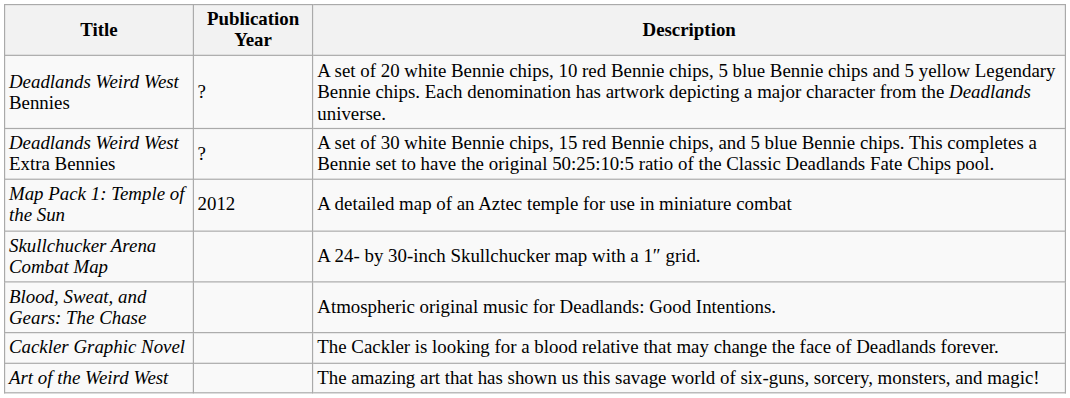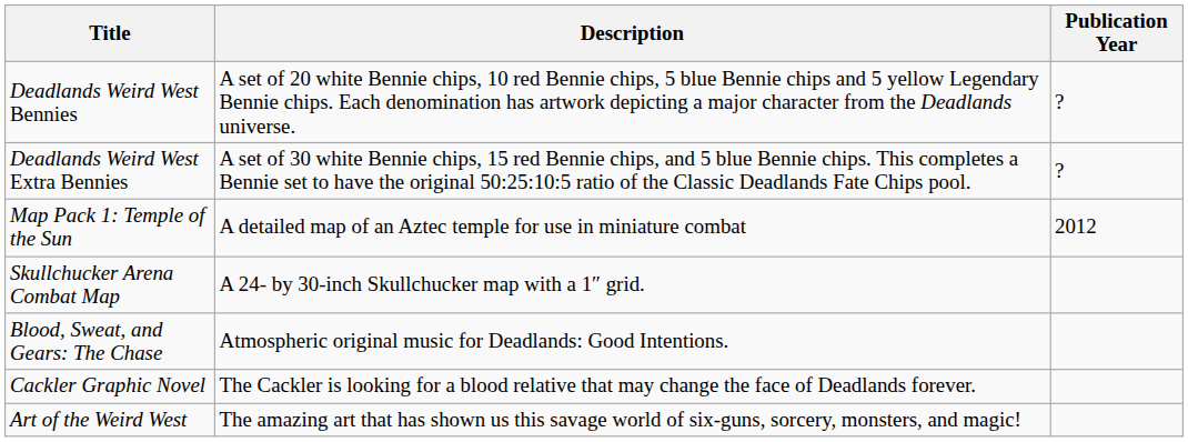columns swapped: Description <-> Publication Year
